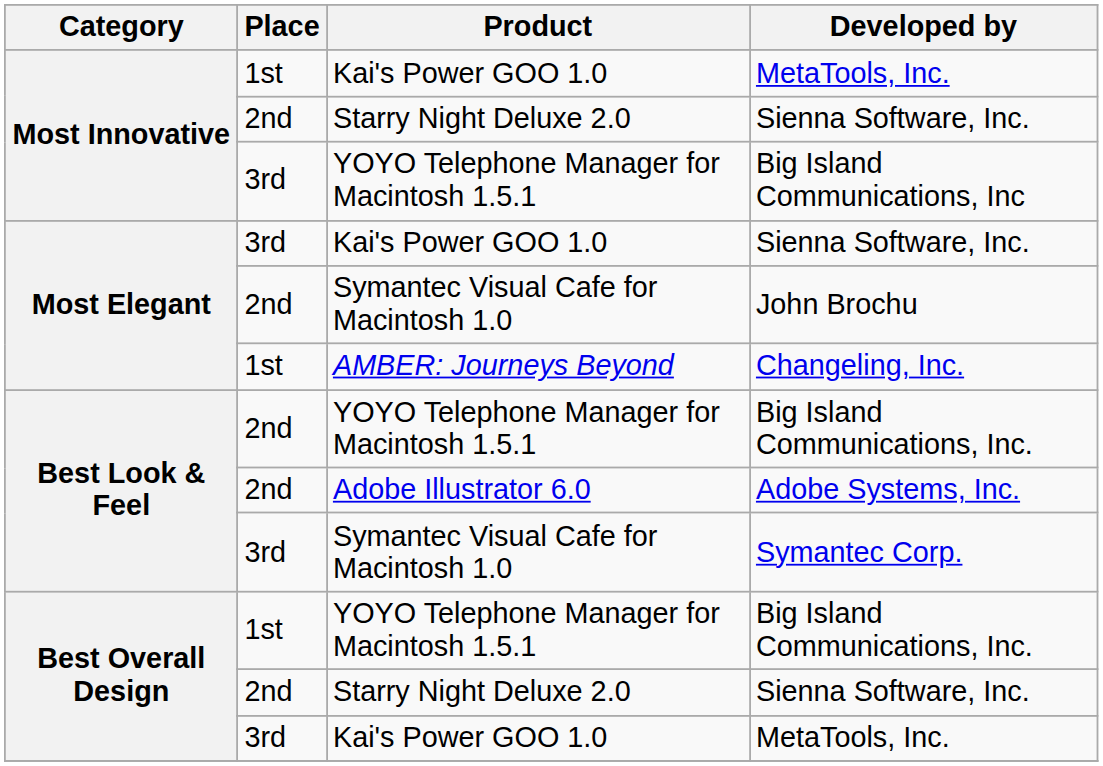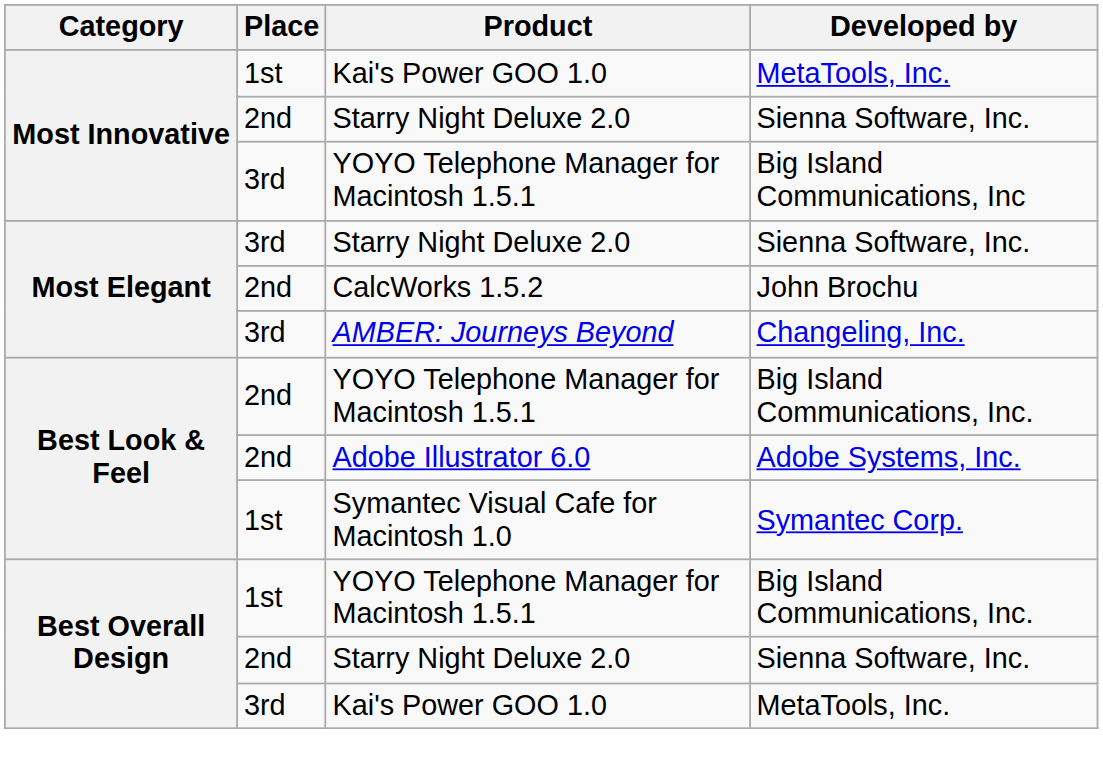Most Elegant / Sienna Software, Inc. | Product: Kai's Power GOO 1.0 -> Starry Night Deluxe 2.0
John Brochu | Product: Symantec Visual Cafe for Macintosh 1.0 -> CalcWorks 1.5.2
Changeling, Inc. | Place: 1st -> 3rd
Symantec Corp. | Place: 3rd -> 1st
